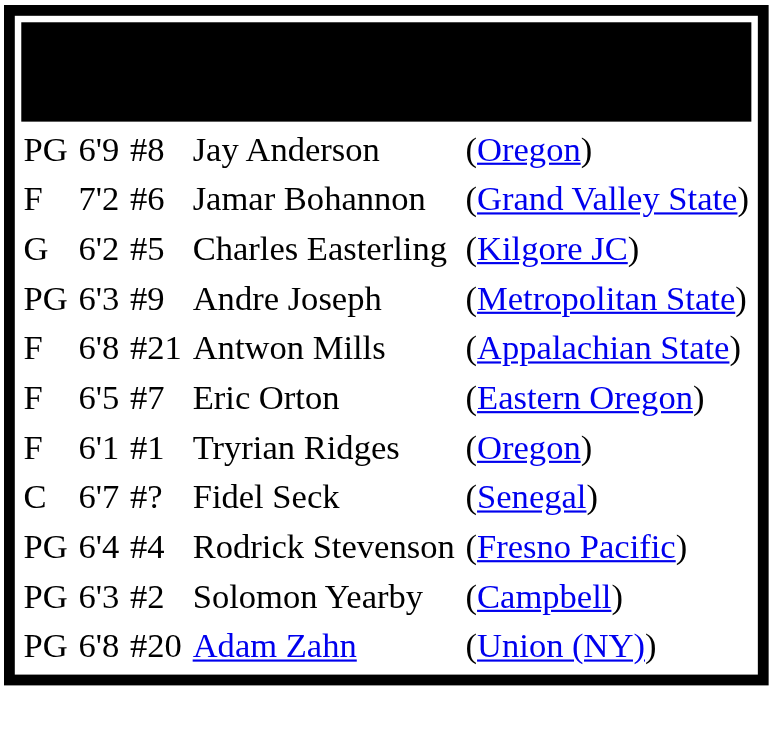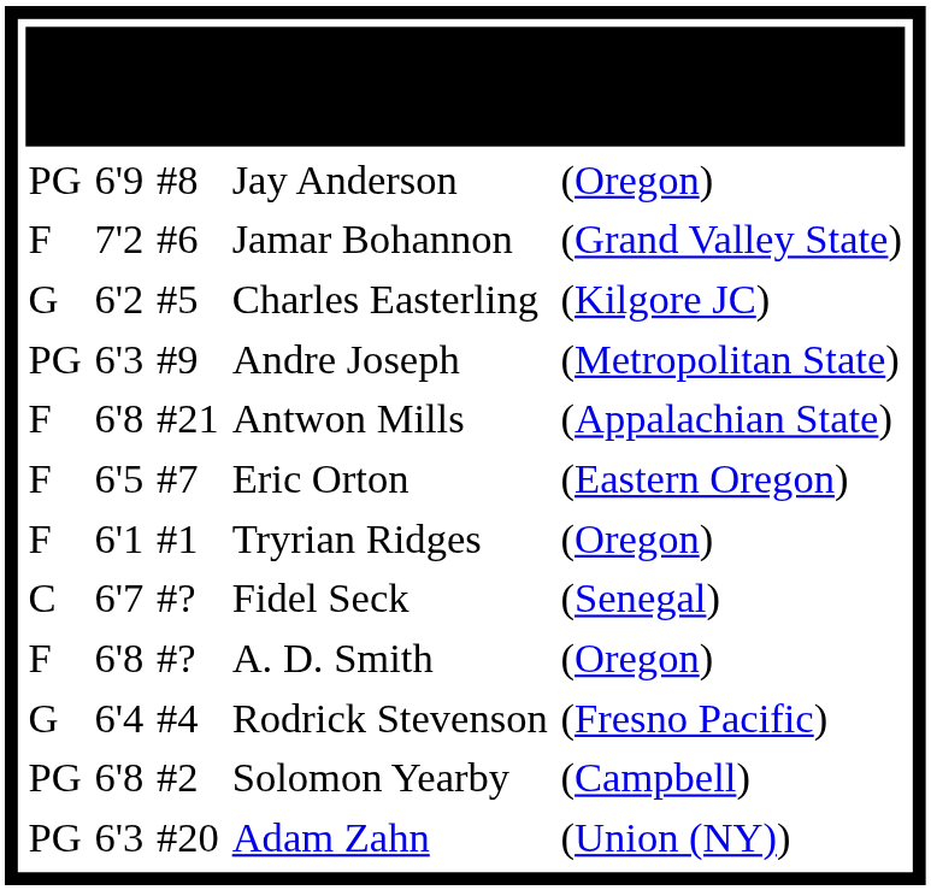+ row: F | 6'8 | #? | A. D. Smith | (Oregon)
Rodrick Stevenson | column 1: PG -> G
Solomon Yearby | column 2: 6'3 -> 6'8
Adam Zahn | column 2: 6'8 -> 6'3
